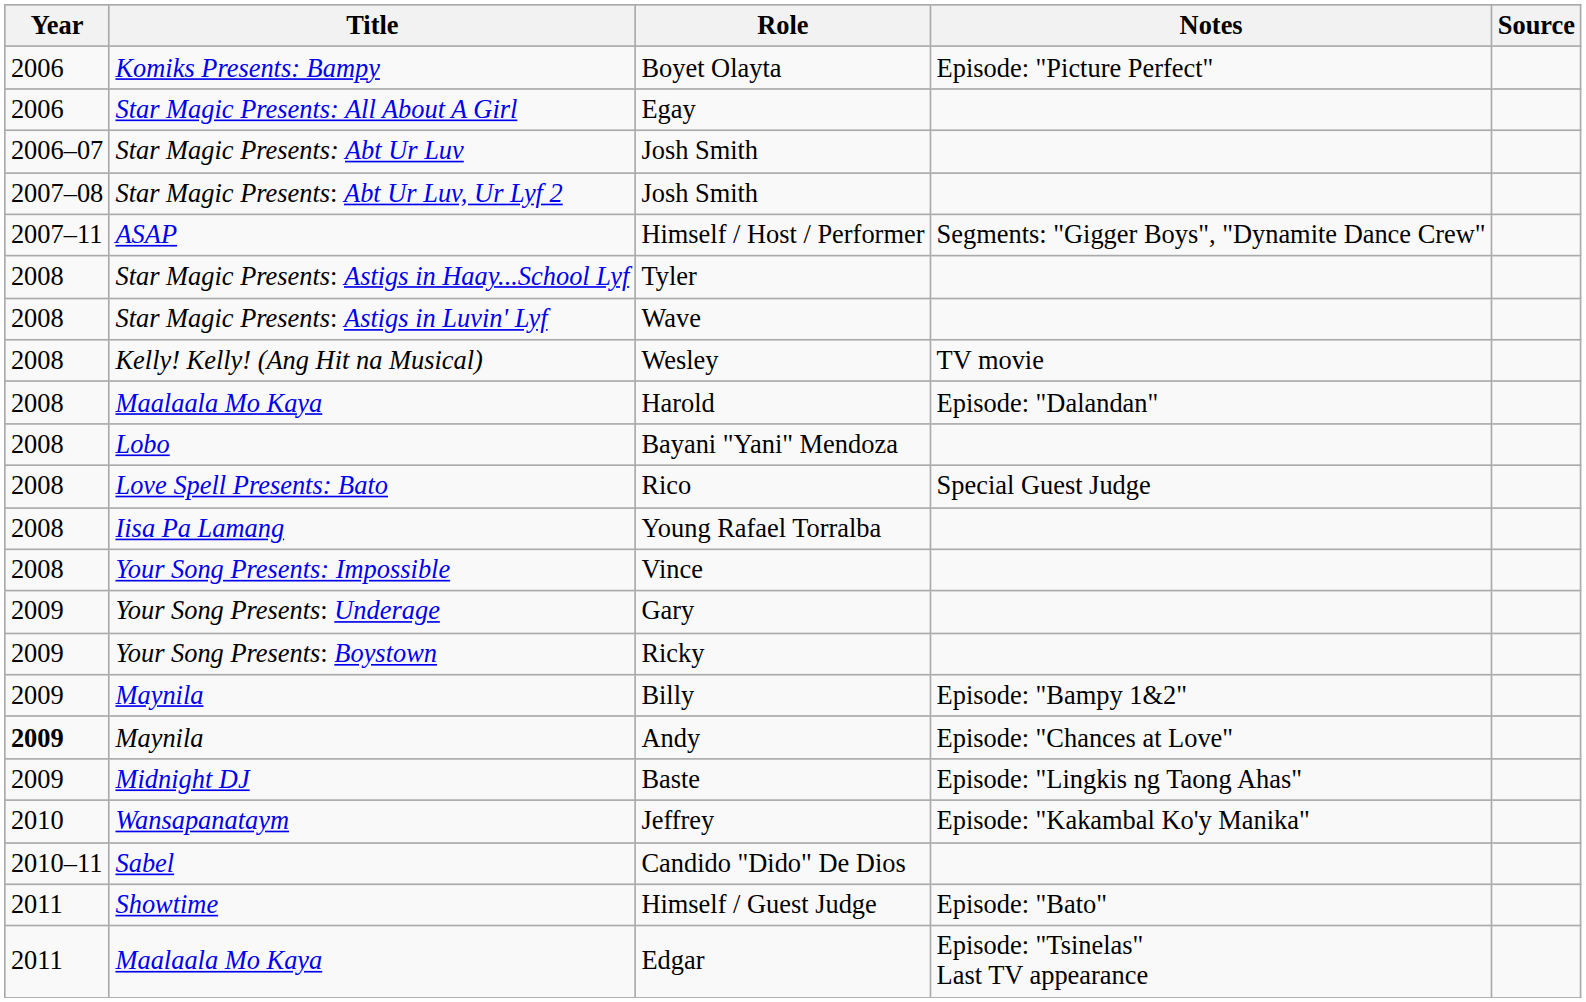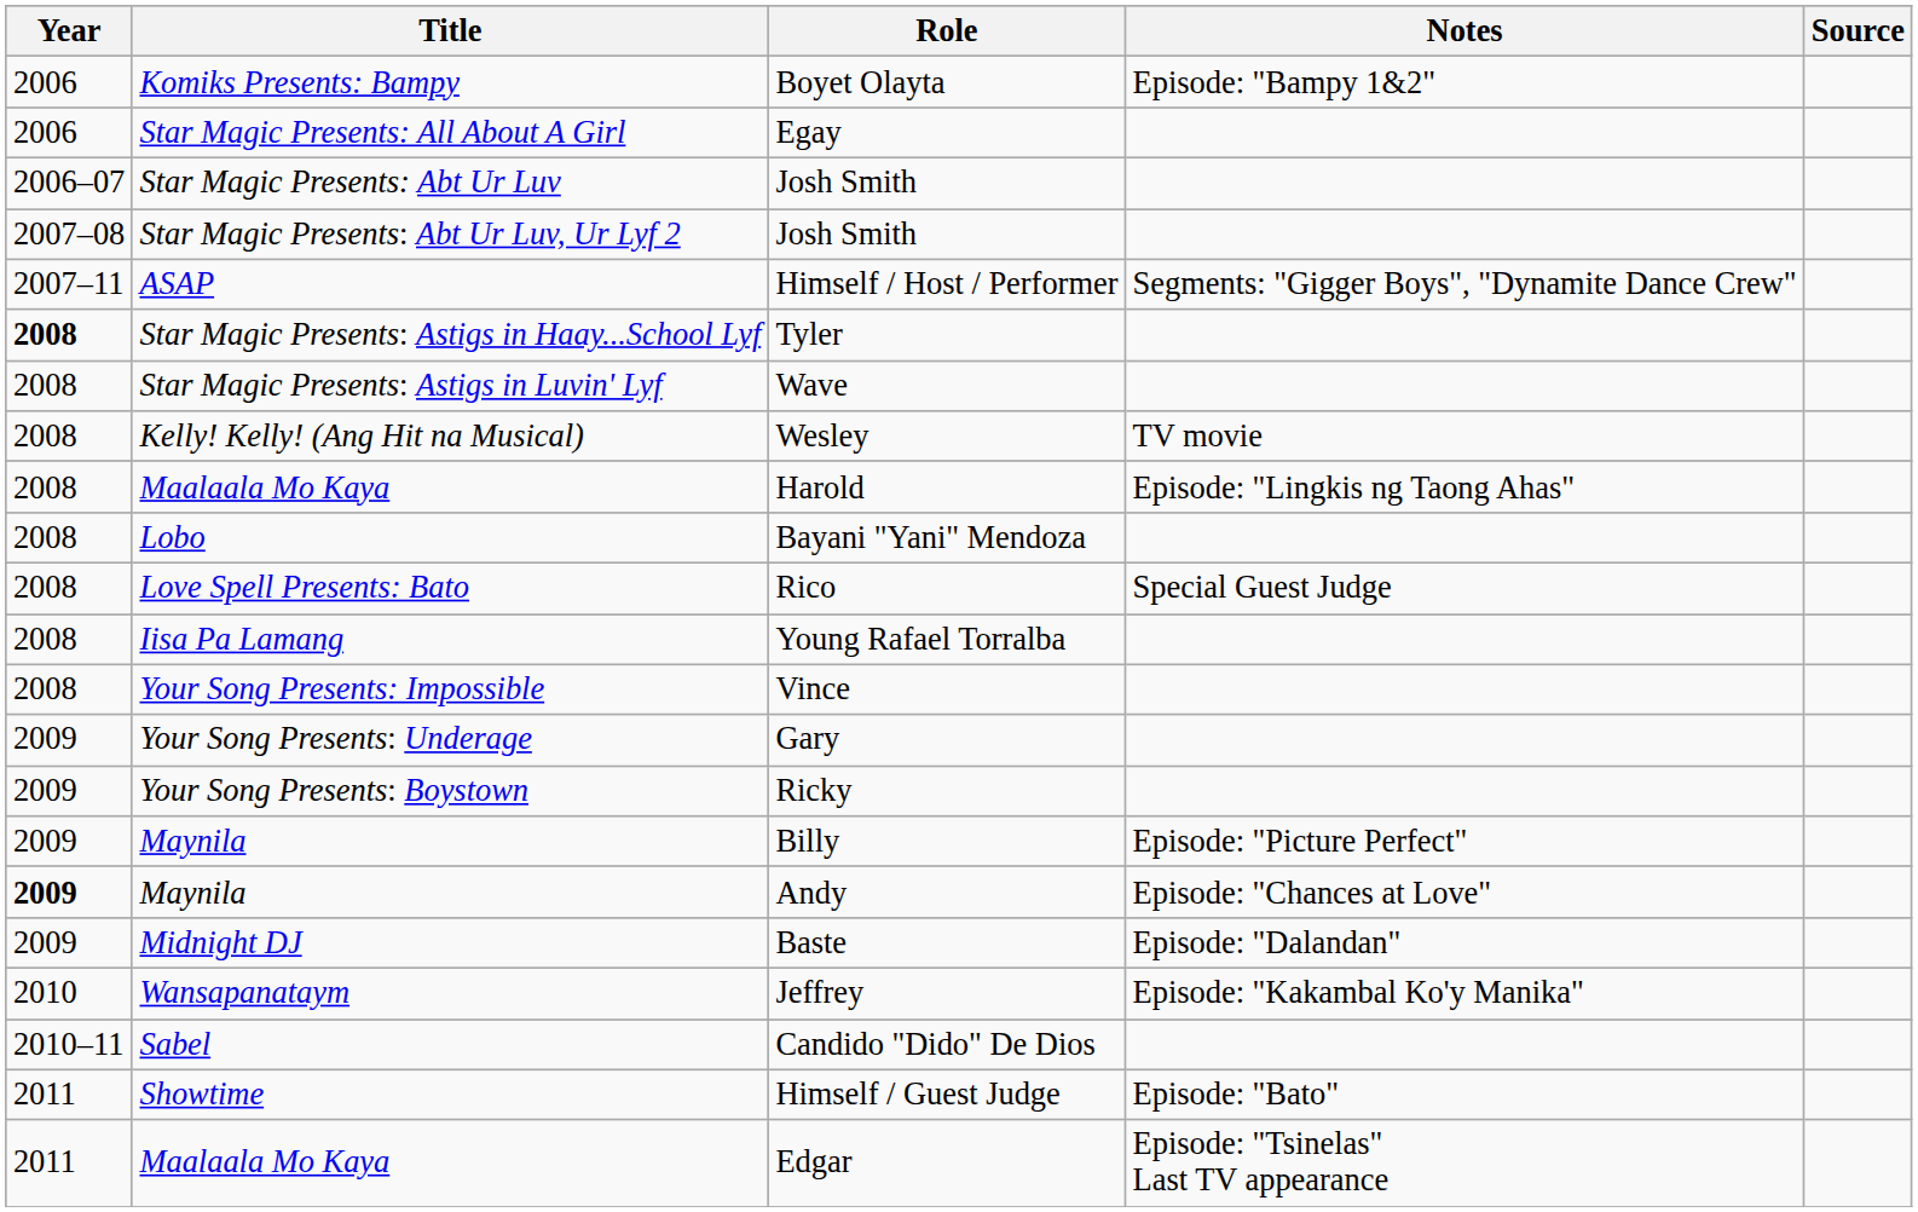Boyet Olayta | Notes: Episode: "Picture Perfect" -> Episode: "Bampy 1&2"
Tyler | Year: normal -> bold
Harold | Notes: Episode: "Dalandan" -> Episode: "Lingkis ng Taong Ahas"
Billy | Notes: Episode: "Bampy 1&2" -> Episode: "Picture Perfect"
Baste | Notes: Episode: "Lingkis ng Taong Ahas" -> Episode: "Dalandan"
